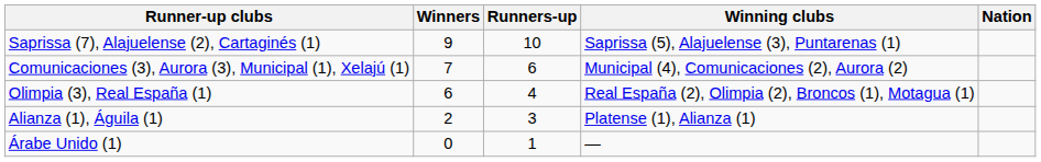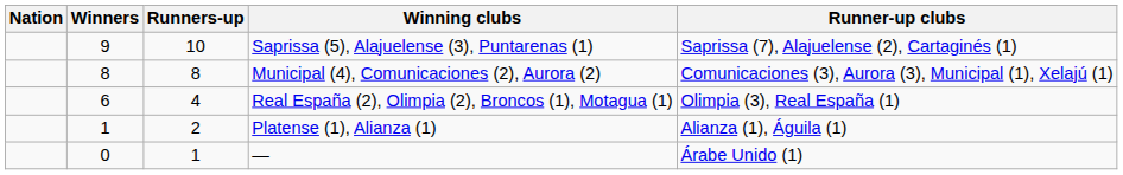columns swapped: Nation <-> Runner-up clubs
Municipal (4), Comunicaciones (2), Aurora (2) | Winners: 7 -> 8
Municipal (4), Comunicaciones (2), Aurora (2) | Runners-up: 6 -> 8
Platense (1), Alianza (1) | Winners: 2 -> 1
Platense (1), Alianza (1) | Runners-up: 3 -> 2
